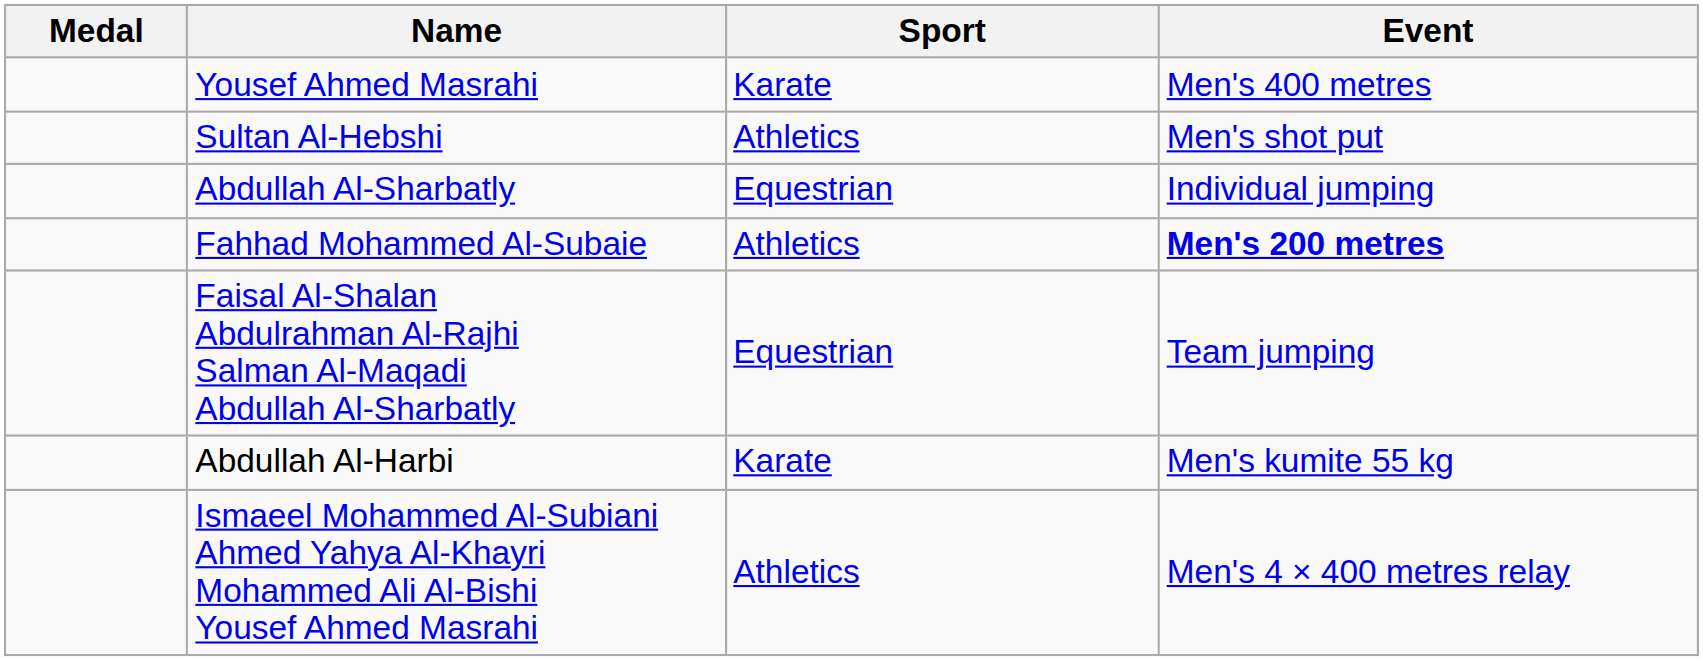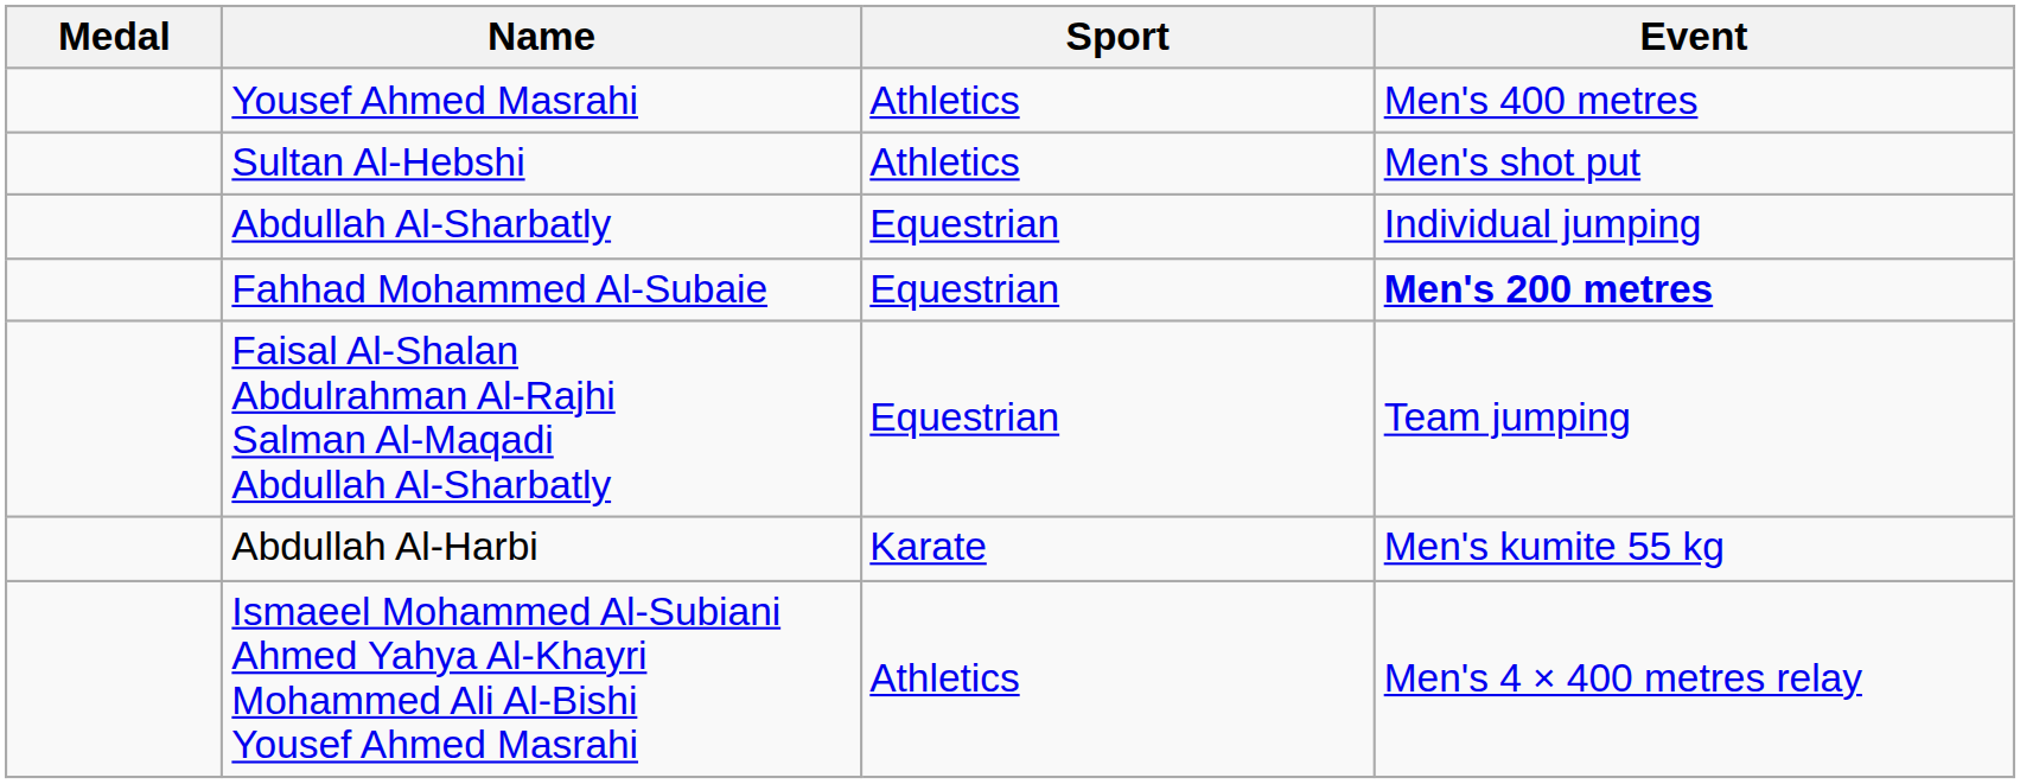Yousef Ahmed Masrahi | Sport: Karate -> Athletics
Fahhad Mohammed Al-Subaie | Sport: Athletics -> Equestrian
